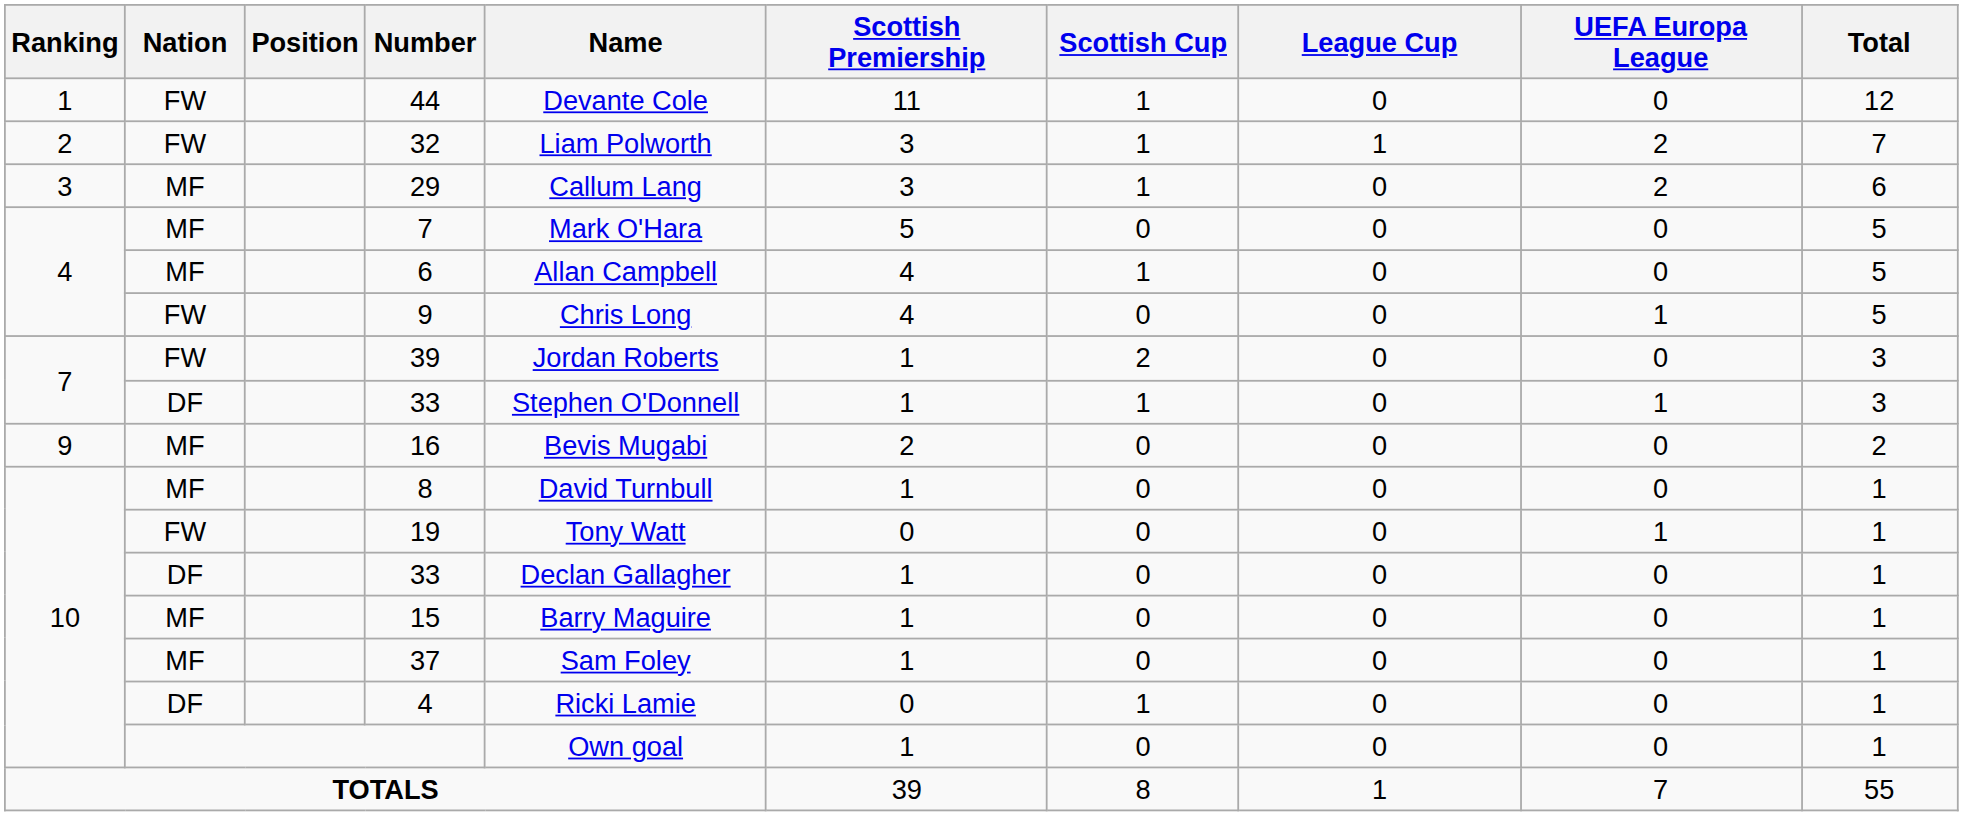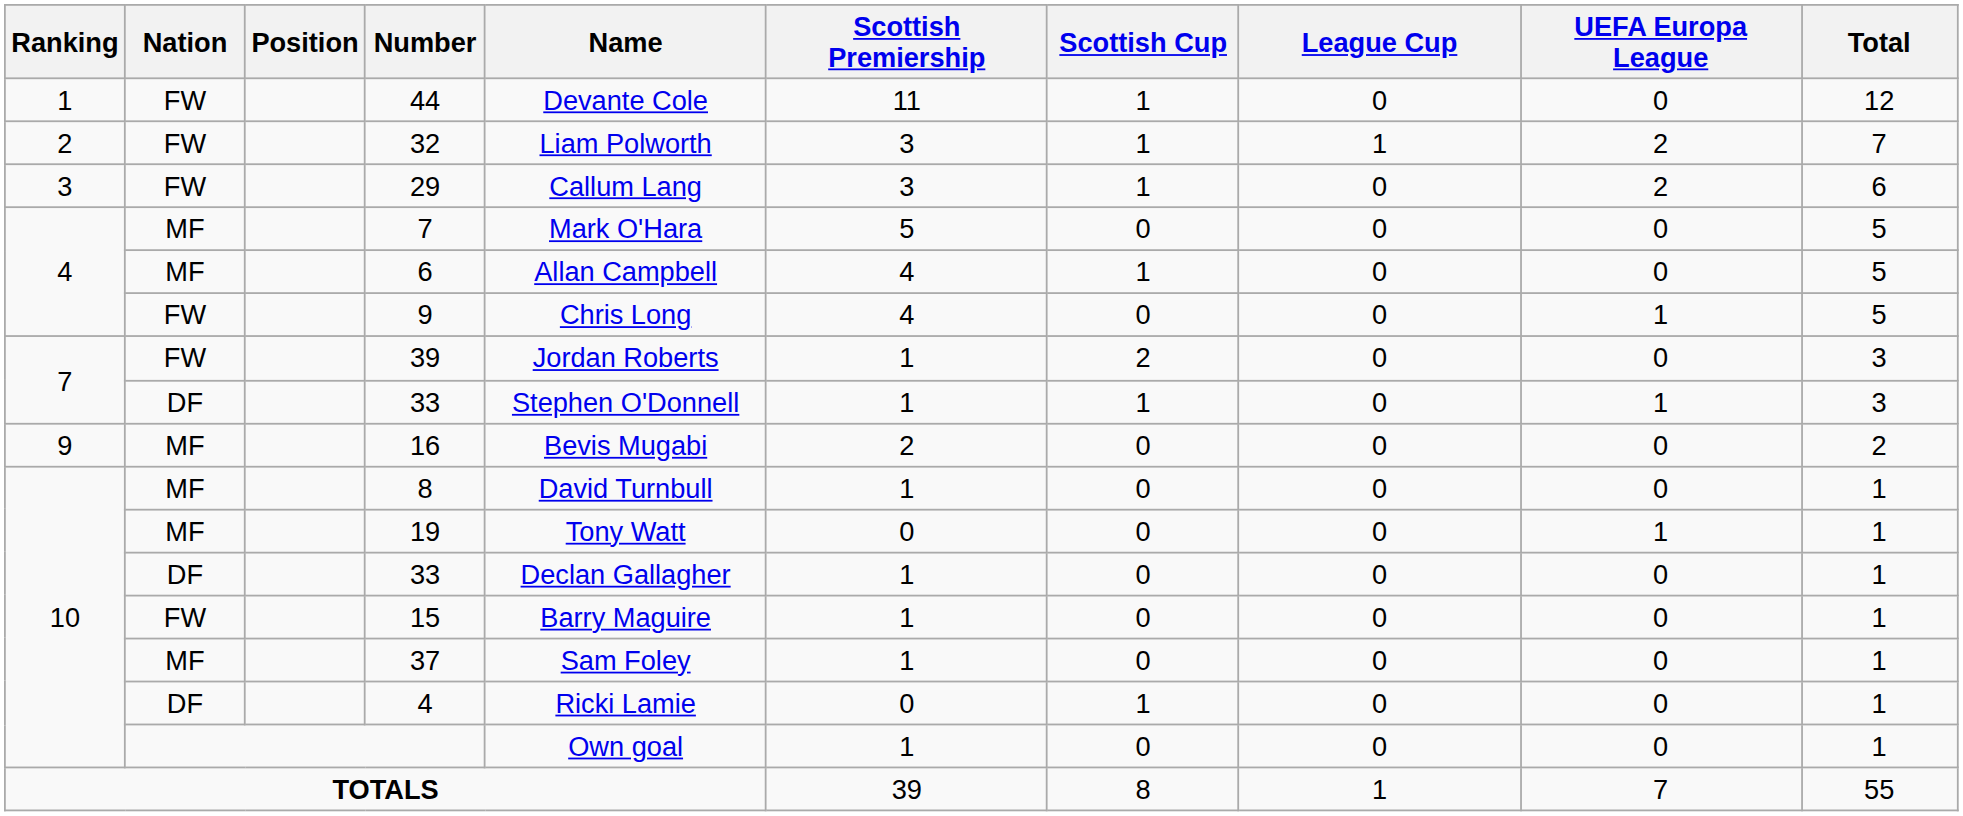29 | Nation: MF -> FW
19 | Nation: FW -> MF
15 | Nation: MF -> FW
